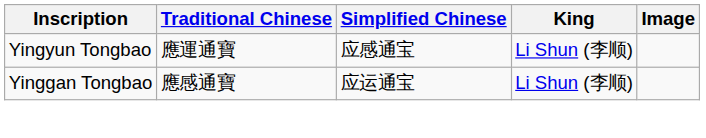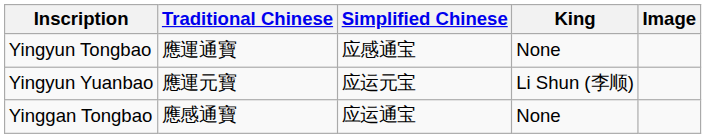Yingyun Tongbao | King: Li Shun (李顺) -> None
+ row: Yingyun Yuanbao | 應運元寶 | 应运元宝 | Li Shun (李顺)
Yinggan Tongbao | King: Li Shun (李顺) -> None
